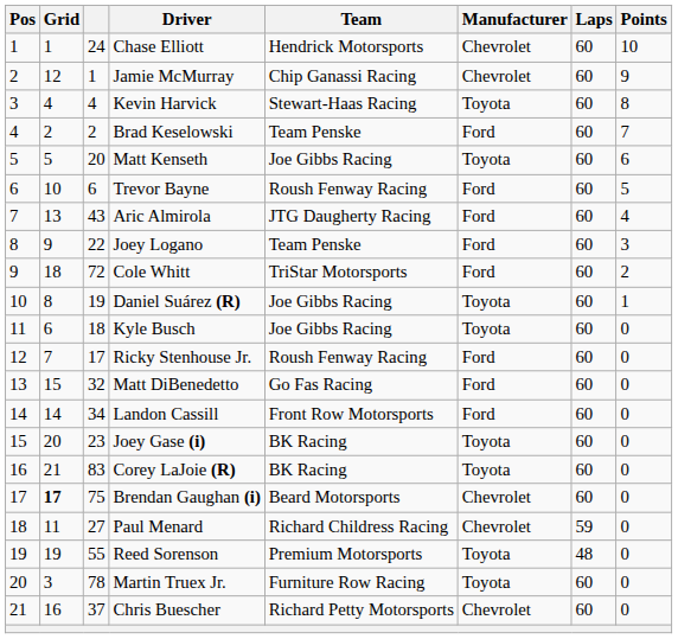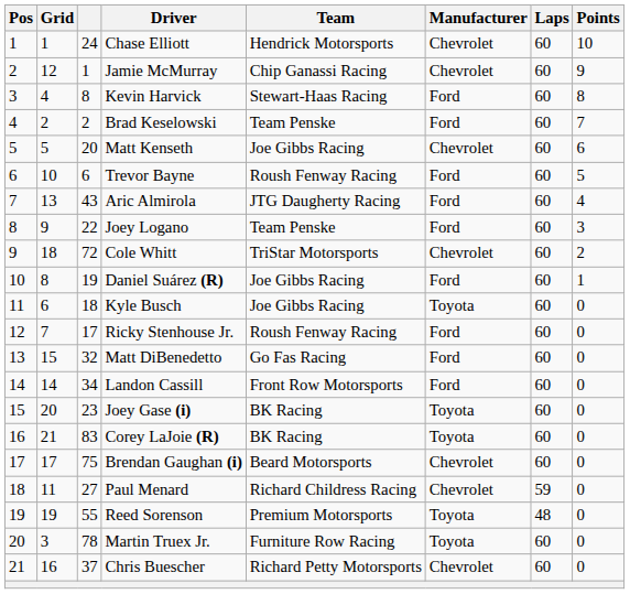Kevin Harvick | column 3: 4 -> 8
Kevin Harvick | Manufacturer: Toyota -> Ford
Matt Kenseth | Manufacturer: Toyota -> Chevrolet
Cole Whitt | Manufacturer: Ford -> Chevrolet
Daniel Suárez (R) | Manufacturer: Toyota -> Ford
Brendan Gaughan (i) | Grid: bold -> normal
